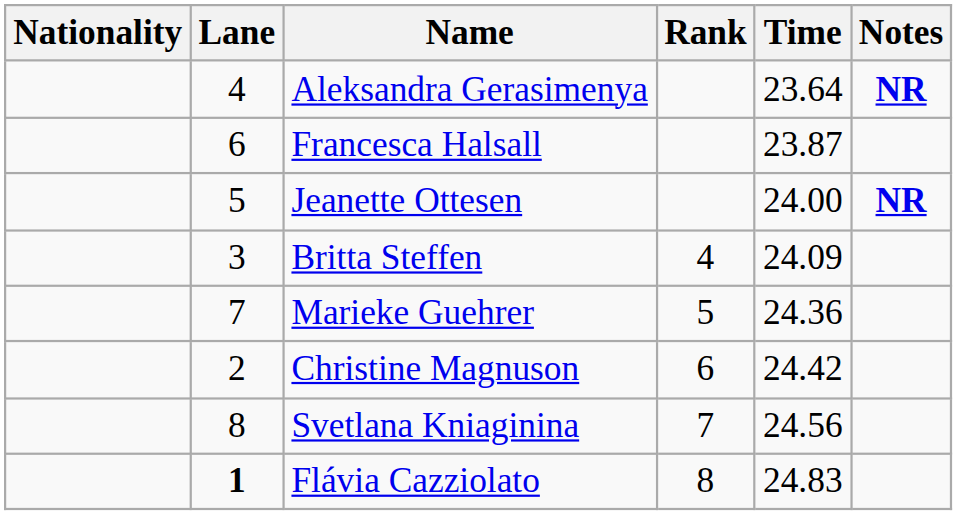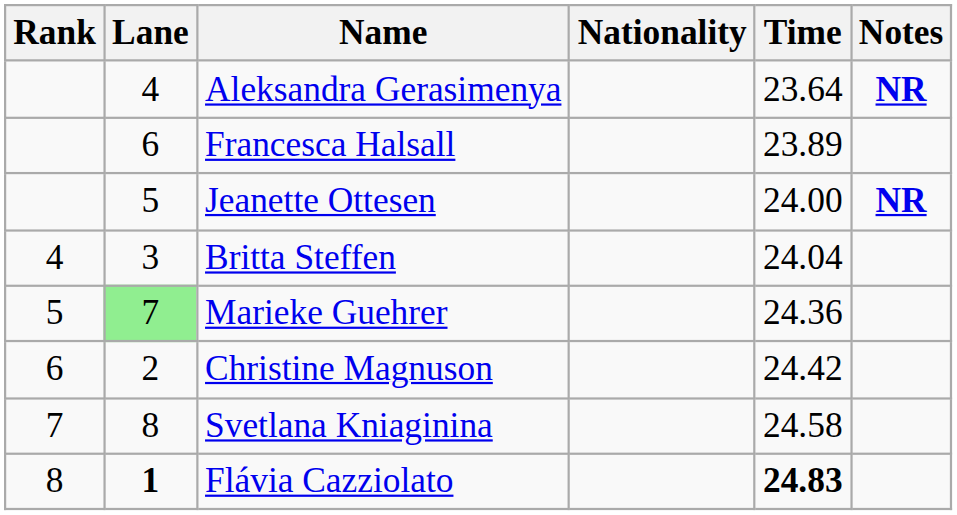columns swapped: Rank <-> Nationality
Francesca Halsall | Time: 23.87 -> 23.89
Britta Steffen | Time: 24.09 -> 24.04
Marieke Guehrer | Lane: no background -> lightgreen background
Svetlana Kniaginina | Time: 24.56 -> 24.58
Flávia Cazziolato | Time: normal -> bold
